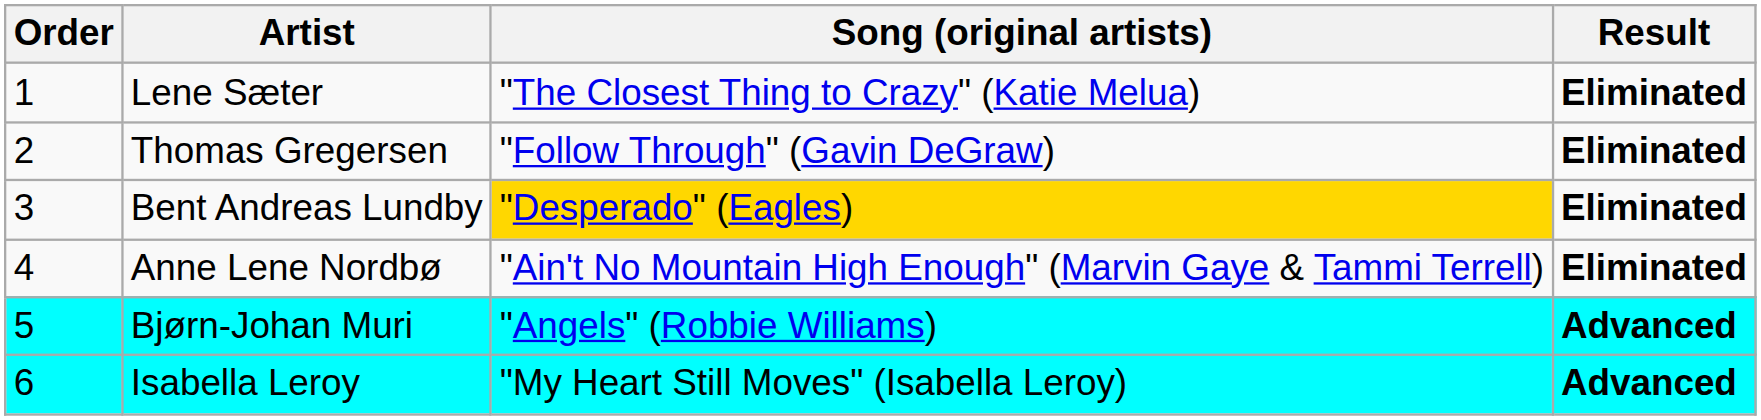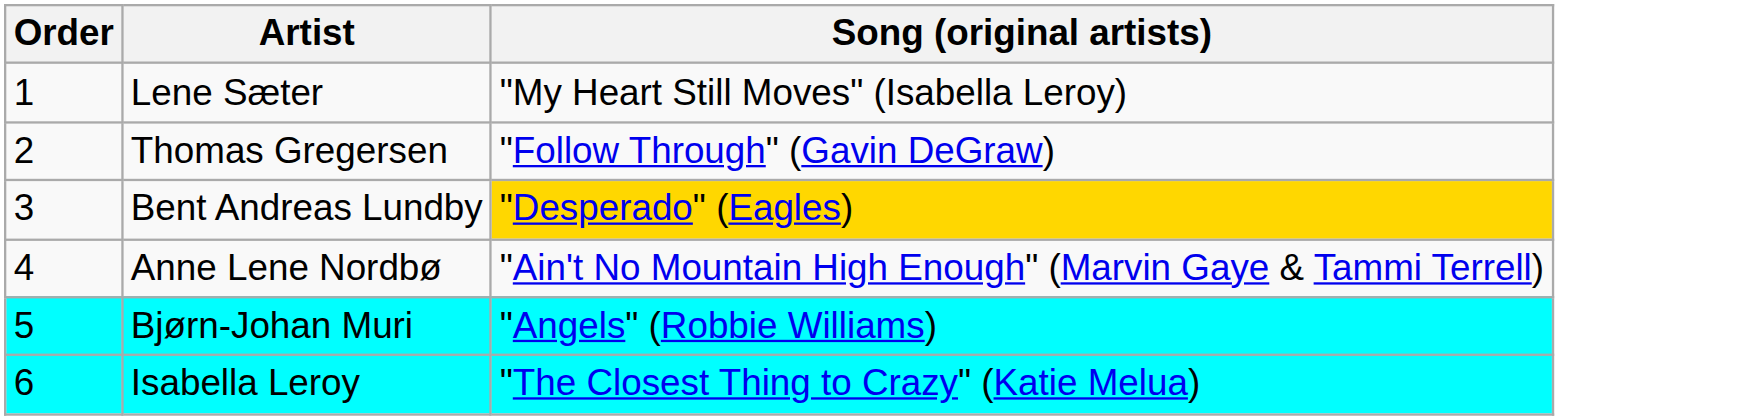- column: Result | Eliminated | Eliminated | Eliminated | Eliminated | Advanced | Advanced
Lene Sæter | Song (original artists): "The Closest Thing to Crazy" (Katie Melua) -> "My Heart Still Moves" (Isabella Leroy)
Isabella Leroy | Song (original artists): "My Heart Still Moves" (Isabella Leroy) -> "The Closest Thing to Crazy" (Katie Melua)
